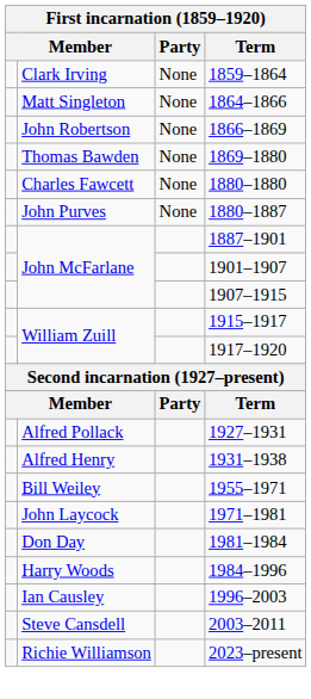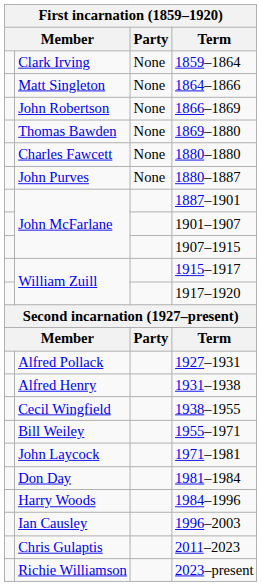+ row: Cecil Wingfield | 1938–1955
- row: Steve Cansdell | 2003–2011
+ row: Chris Gulaptis | 2011–2023
